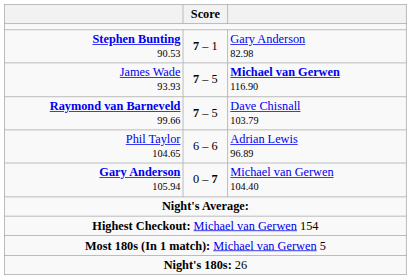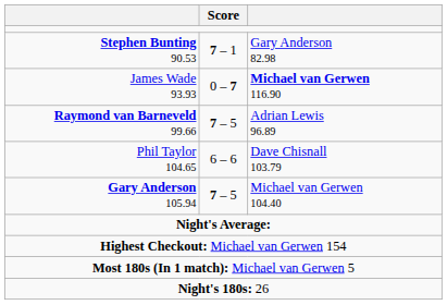James Wade 93.93 | Score: 7 – 5 -> 0 – 7
Raymond van Barneveld 99.66 | column 3: Dave Chisnall 103.79 -> Adrian Lewis 96.89
Phil Taylor 104.65 | column 3: Adrian Lewis 96.89 -> Dave Chisnall 103.79
Gary Anderson 105.94 | Score: 0 – 7 -> 7 – 5
